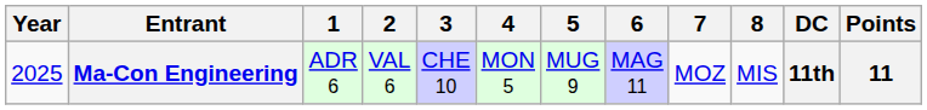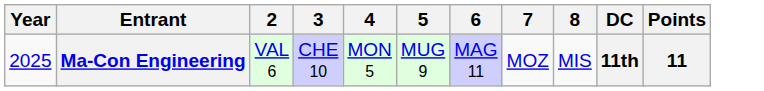- column: 1 | ADR 6
